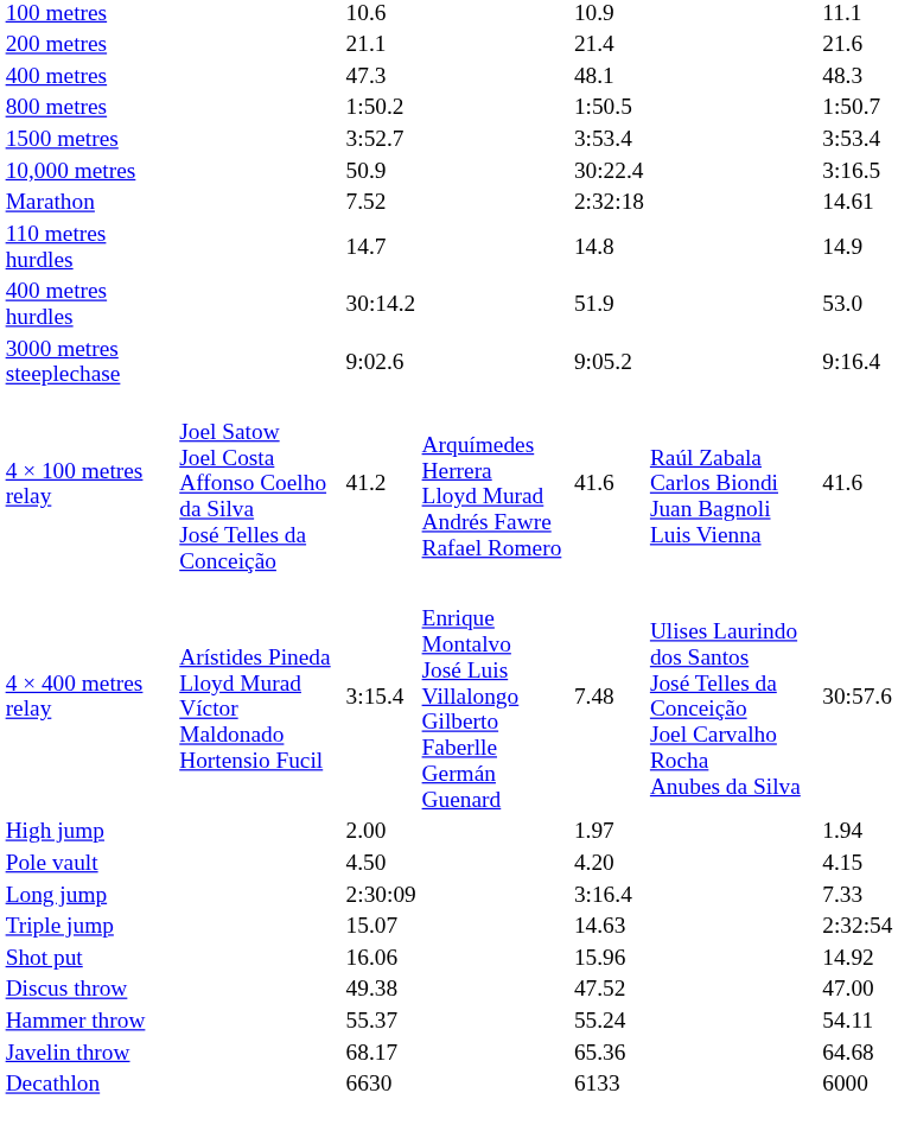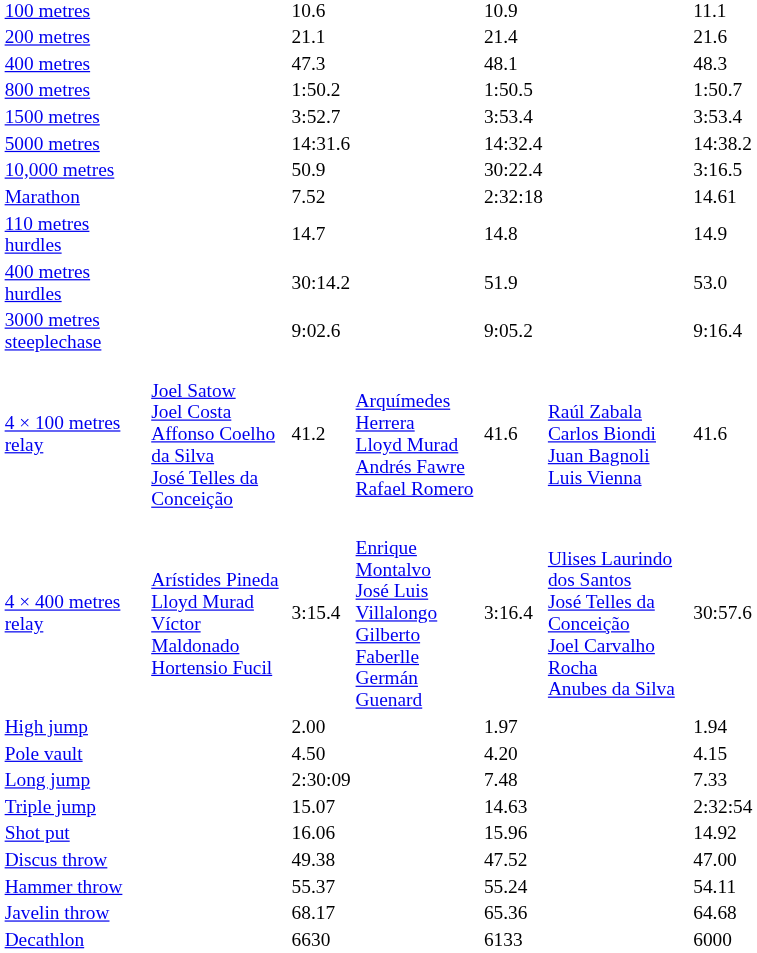+ row: 5000 metres | 14:31.6 | 14:32.4 | 14:38.2
4 × 400 metres relay | column 5: 7.48 -> 3:16.4
Long jump | column 5: 3:16.4 -> 7.48
